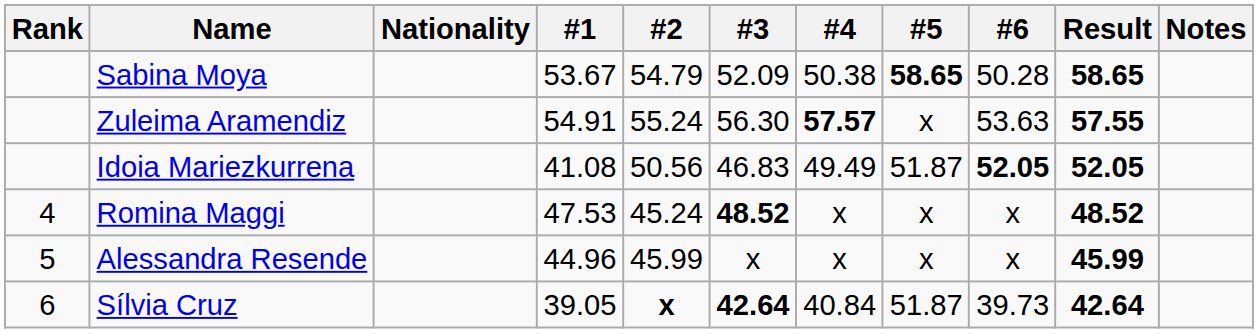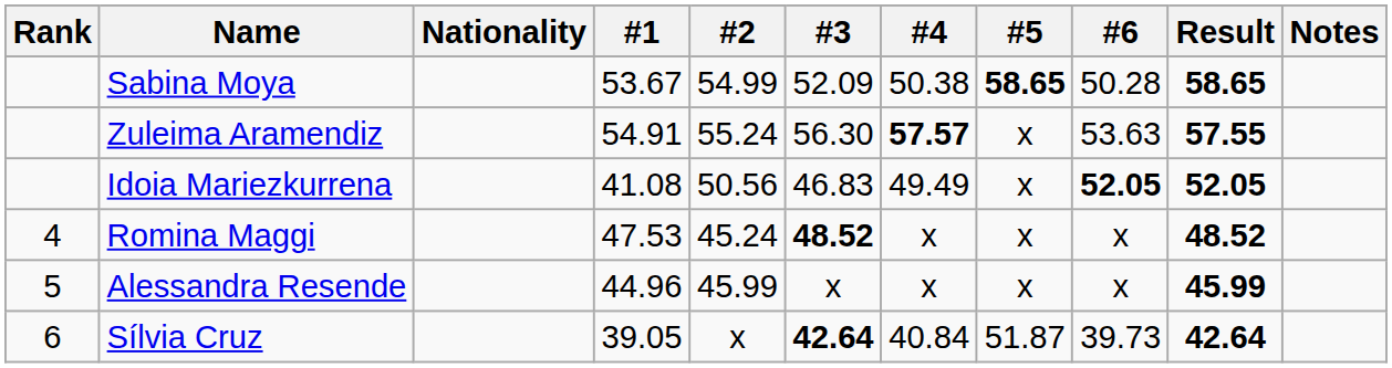Sabina Moya | #2: 54.79 -> 54.99
Idoia Mariezkurrena | #5: 51.87 -> x
Sílvia Cruz | #2: bold -> normal
